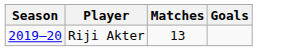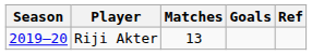+ column: Ref
